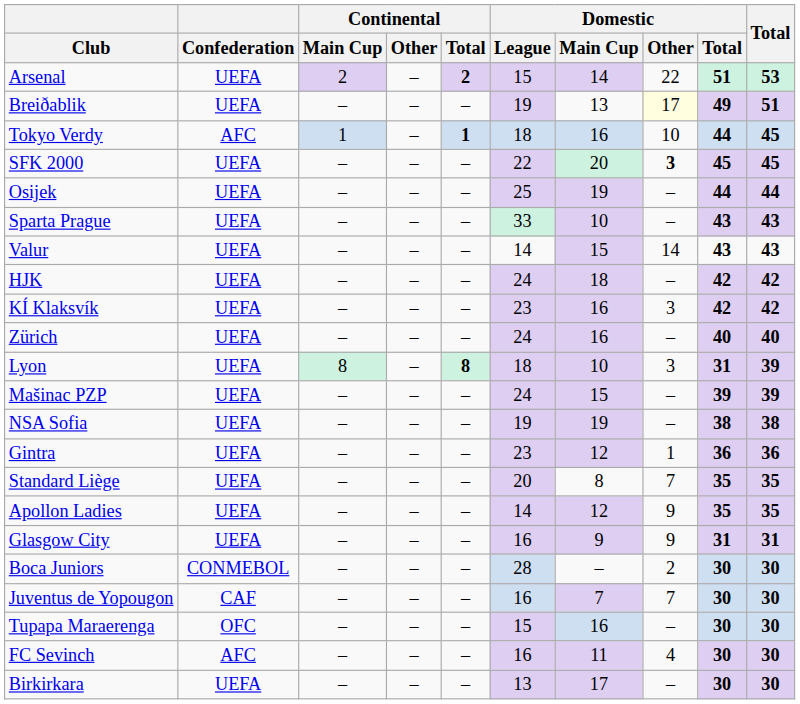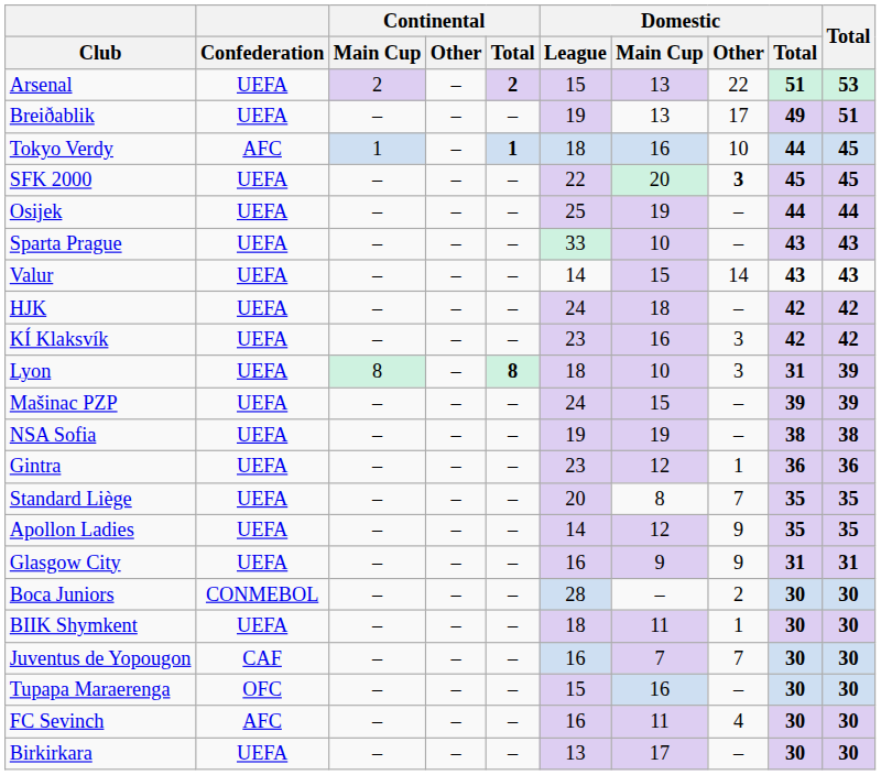Arsenal | Domestic / Main Cup: 14 -> 13
Breiðablik | Domestic / Other: lightyellow background -> no background
- row: Zürich | UEFA | – | – | – | 24 | 16 | – | 40 | 40
+ row: BIIK Shymkent | UEFA | – | – | – | 18 | 11 | 1 | 30 | 30
